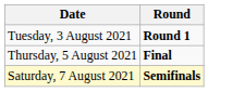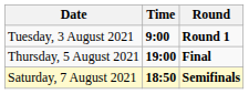+ column: Time | 9:00 | 19:00 | 18:50
